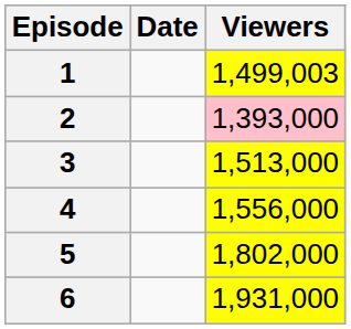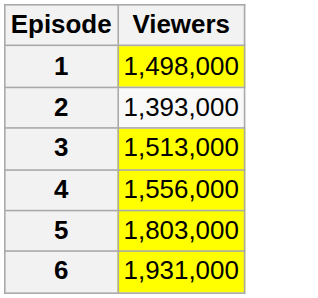- column: Date
1 | Viewers: 1,499,003 -> 1,498,000
2 | Viewers: pink background -> no background
5 | Viewers: 1,802,000 -> 1,803,000
